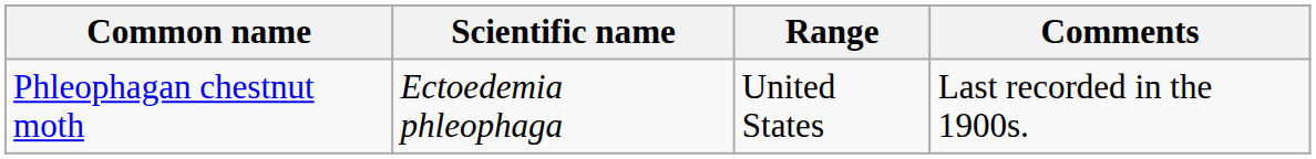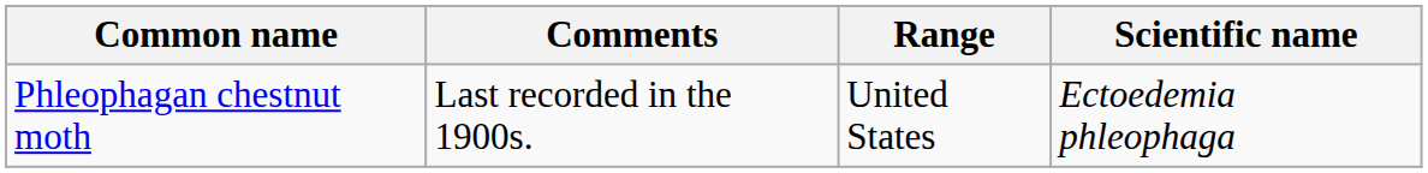columns swapped: Scientific name <-> Comments
